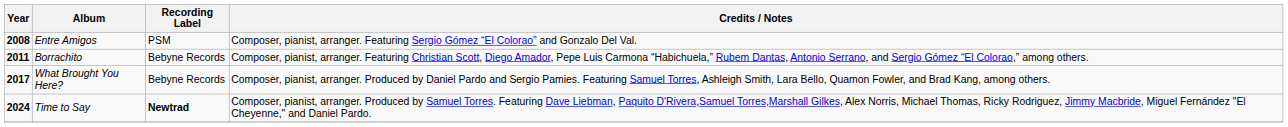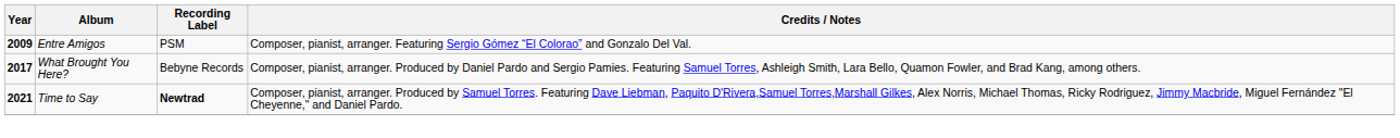Entre Amigos | Year: 2008 -> 2009
- row: 2011 | Borrachito | Bebyne Records | Composer, pianist, arranger. Featuring Christian Scott, Diego Amador, Pepe Luis Carmona “Habichuela,” Rubem Dantas, Antonio Serrano, and Sergio Gómez “El Colorao,” among others.
Time to Say | Year: 2024 -> 2021
